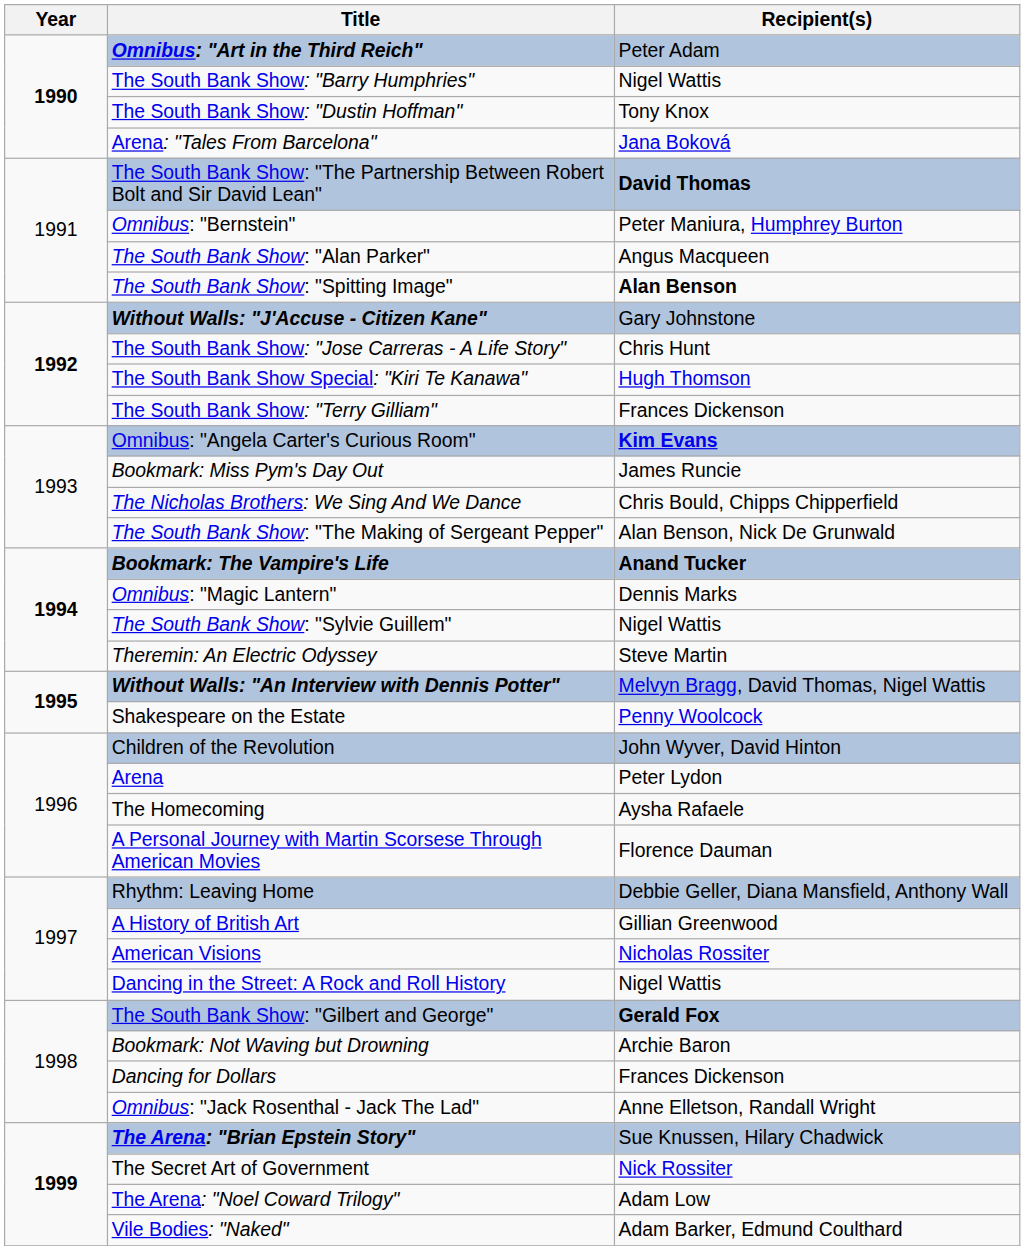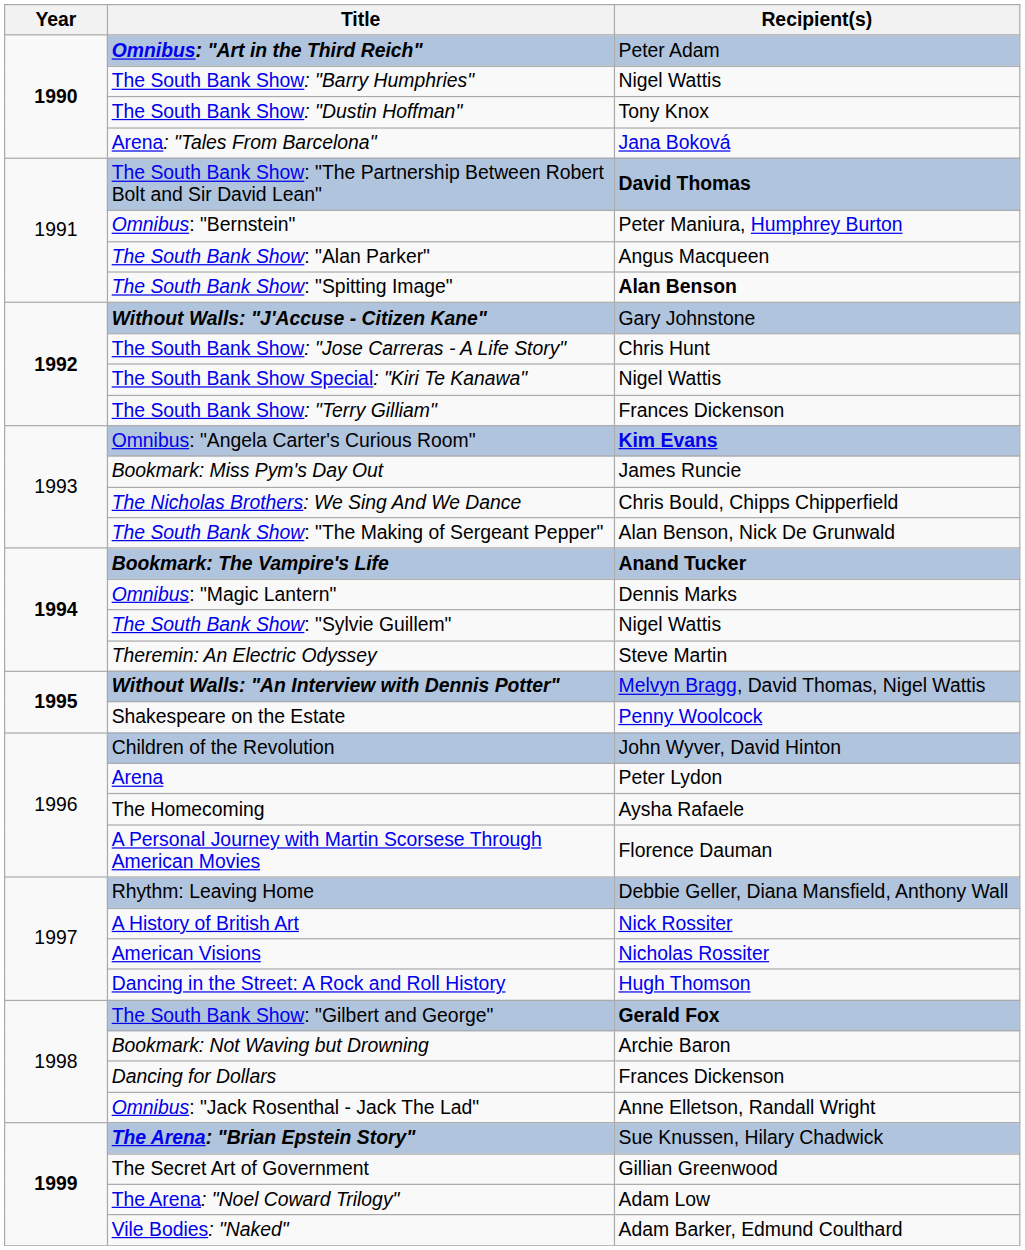The South Bank Show Special: "Kiri Te Kanawa" | Recipient(s): Hugh Thomson -> Nigel Wattis
A History of British Art | Recipient(s): Gillian Greenwood -> Nick Rossiter
Dancing in the Street: A Rock and Roll History | Recipient(s): Nigel Wattis -> Hugh Thomson
The Secret Art of Government | Recipient(s): Nick Rossiter -> Gillian Greenwood
